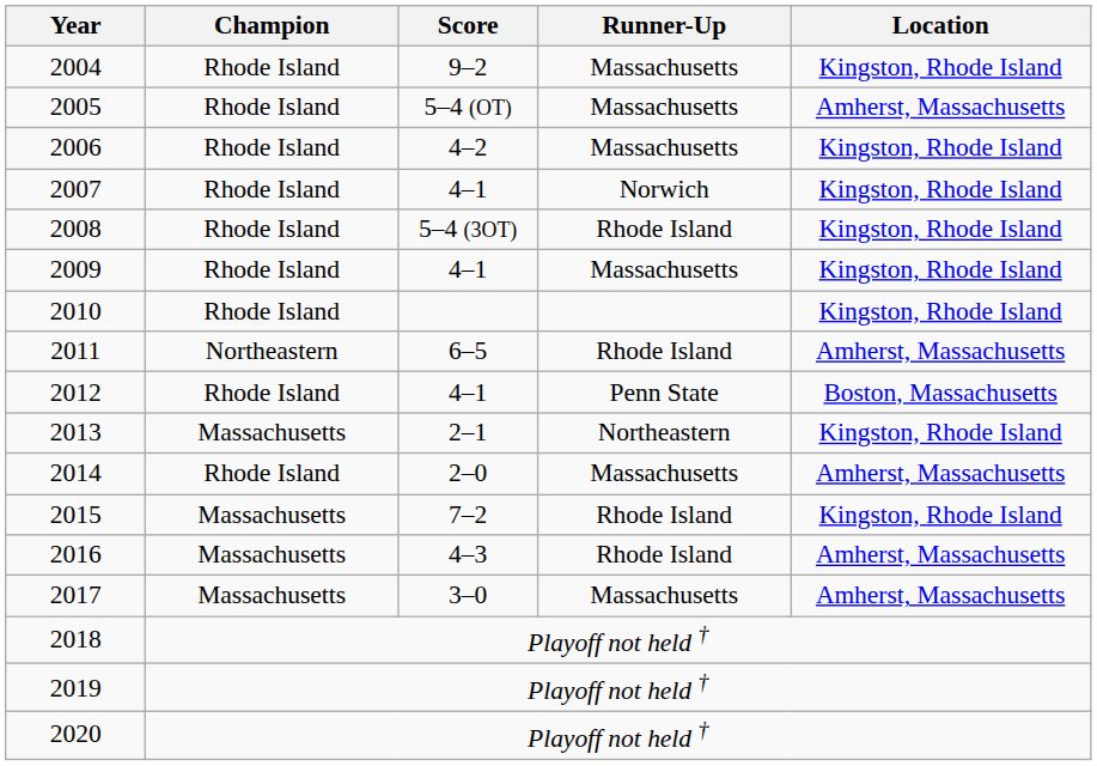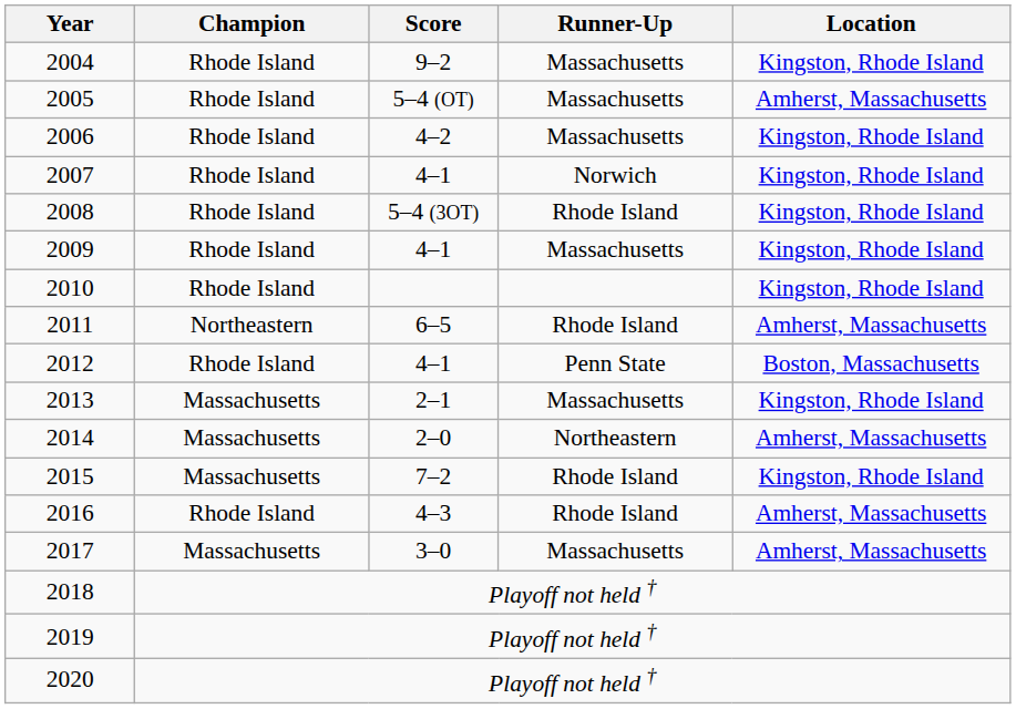2013 | Runner-Up: Northeastern -> Massachusetts
2014 | Champion: Rhode Island -> Massachusetts
2014 | Runner-Up: Massachusetts -> Northeastern
2016 | Champion: Massachusetts -> Rhode Island
